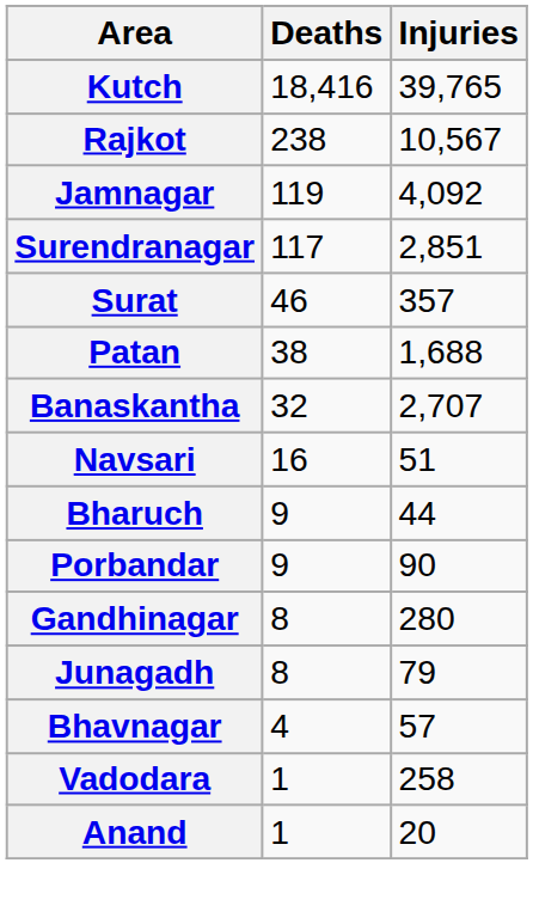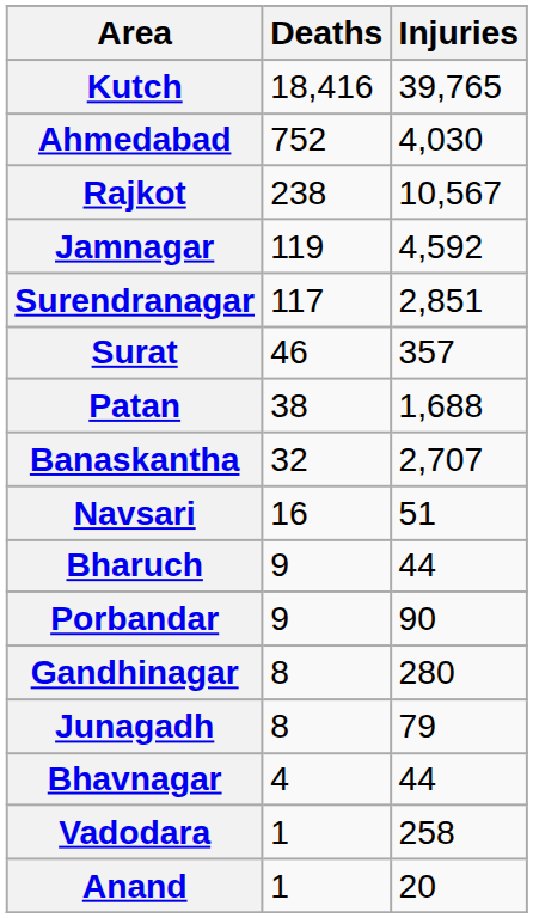+ row: Ahmedabad | 752 | 4,030
Jamnagar | Injuries: 4,092 -> 4,592
Bhavnagar | Injuries: 57 -> 44
